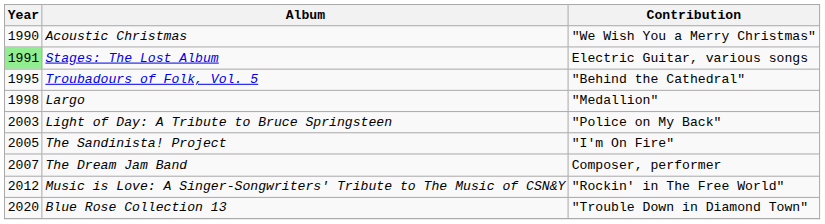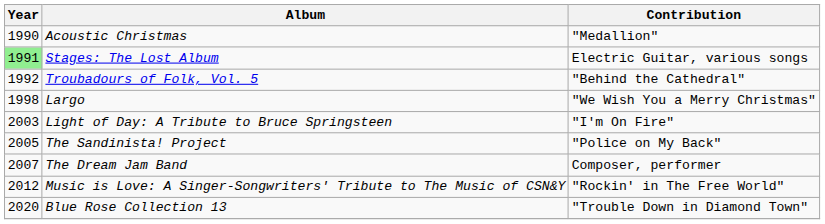Acoustic Christmas | Contribution: "We Wish You a Merry Christmas" -> "Medallion"
Troubadours of Folk, Vol. 5 | Year: 1995 -> 1992
Largo | Contribution: "Medallion" -> "We Wish You a Merry Christmas"
Light of Day: A Tribute to Bruce Springsteen | Contribution: "Police on My Back" -> "I'm On Fire"
The Sandinista! Project | Contribution: "I'm On Fire" -> "Police on My Back"
